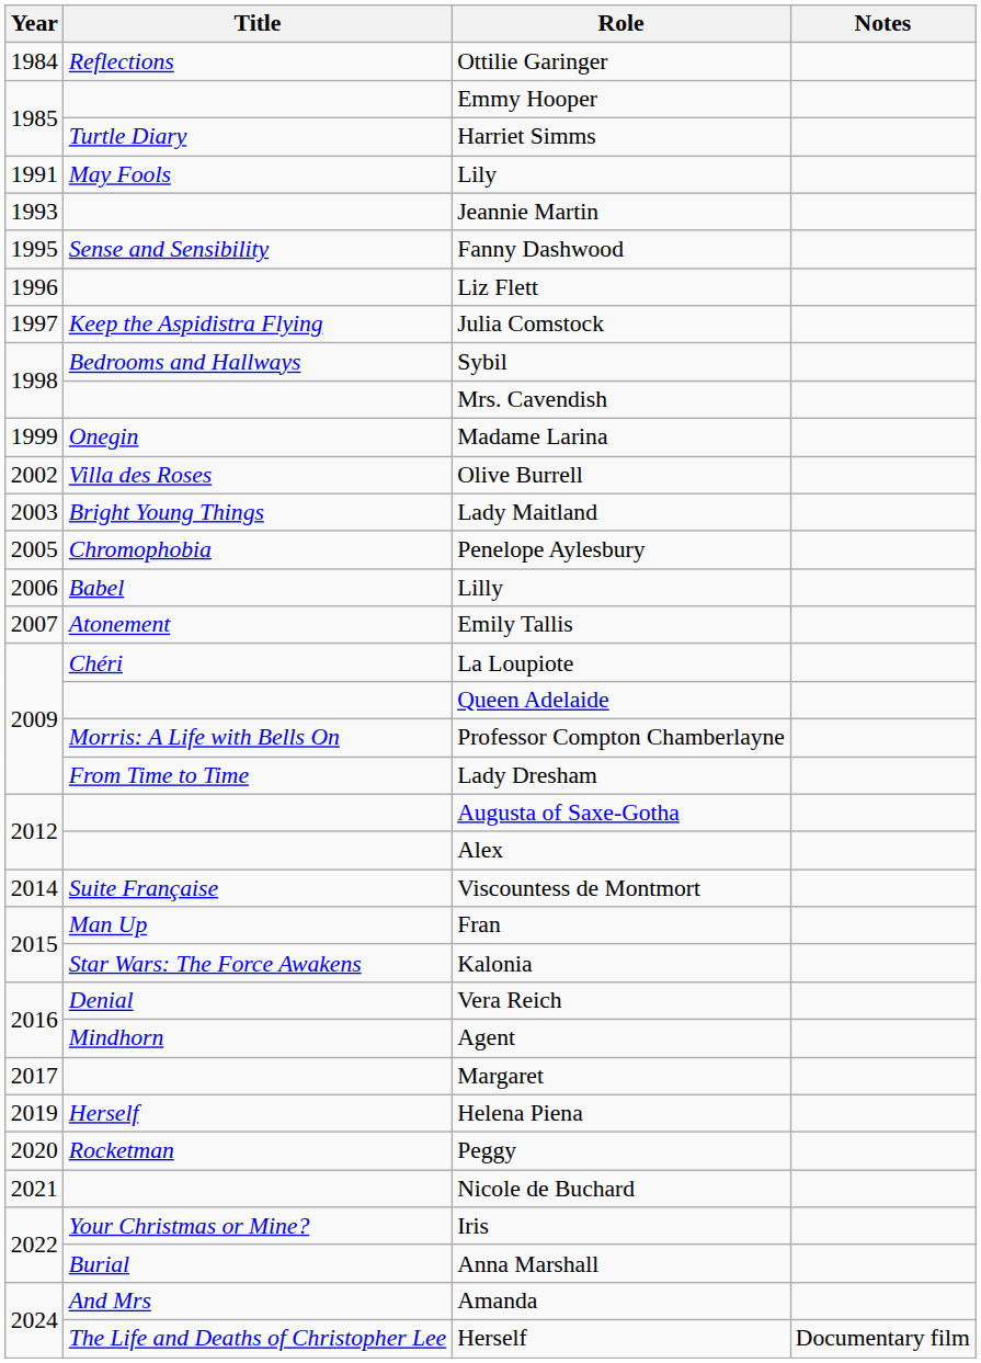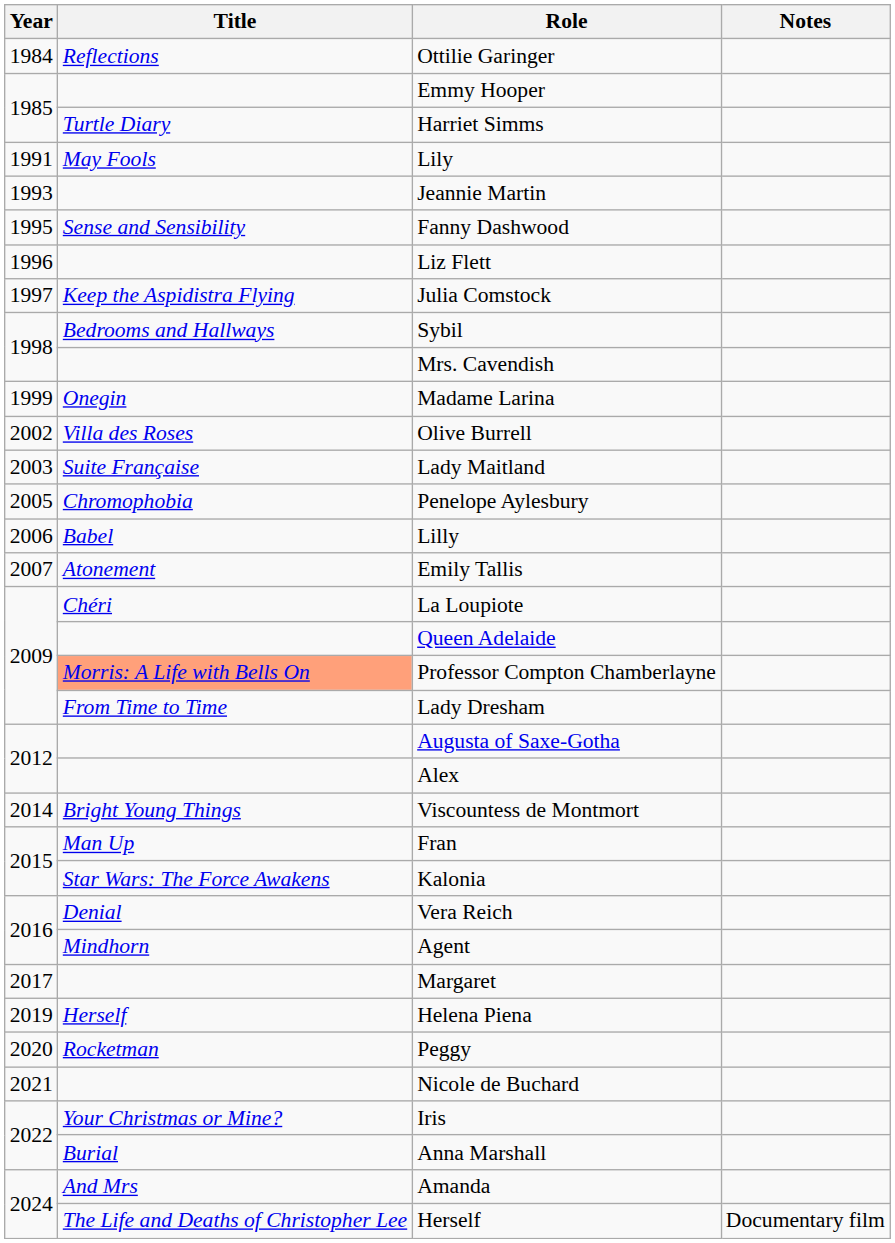Lady Maitland | Title: Bright Young Things -> Suite Française
Professor Compton Chamberlayne | Title: no background -> lightsalmon background
Viscountess de Montmort | Title: Suite Française -> Bright Young Things
